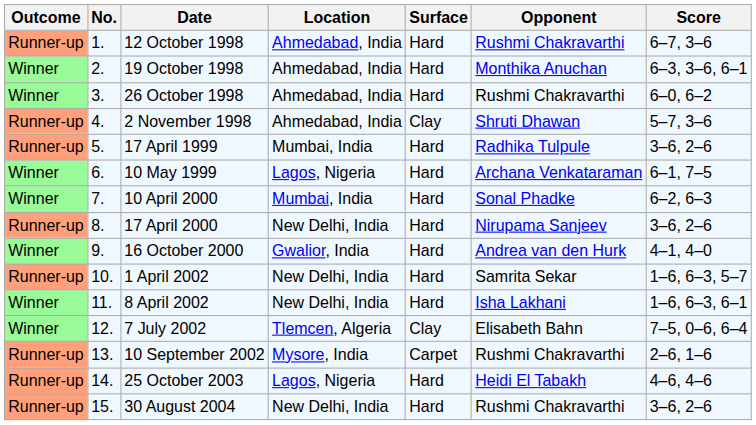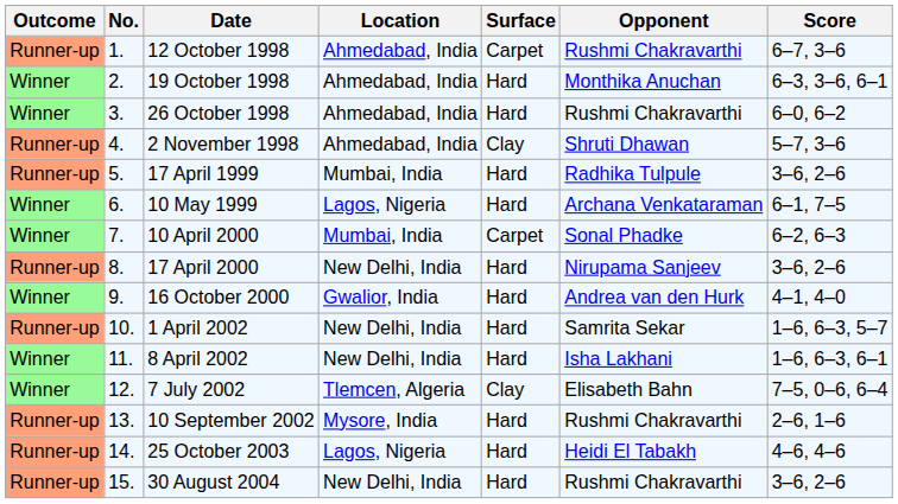12 October 1998 | Surface: Hard -> Carpet
10 April 2000 | Surface: Hard -> Carpet
10 September 2002 | Surface: Carpet -> Hard
